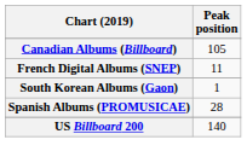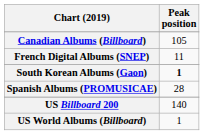South Korean Albums (Gaon) | Peak position: normal -> bold
+ row: US World Albums (Billboard) | 1
